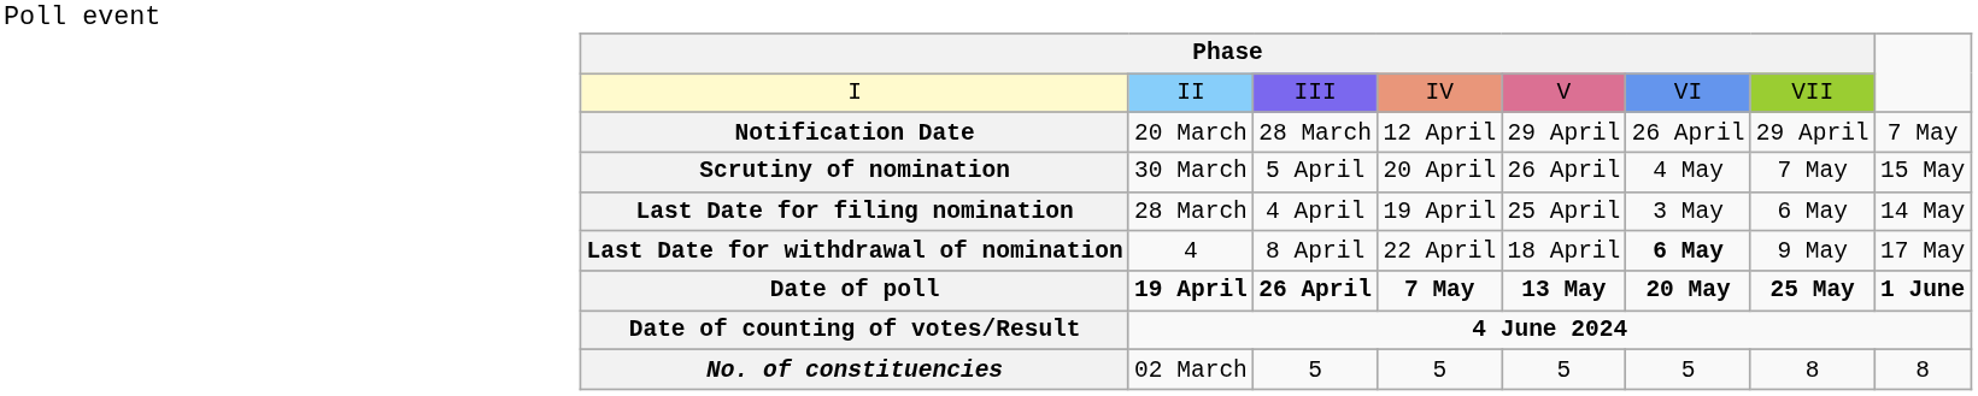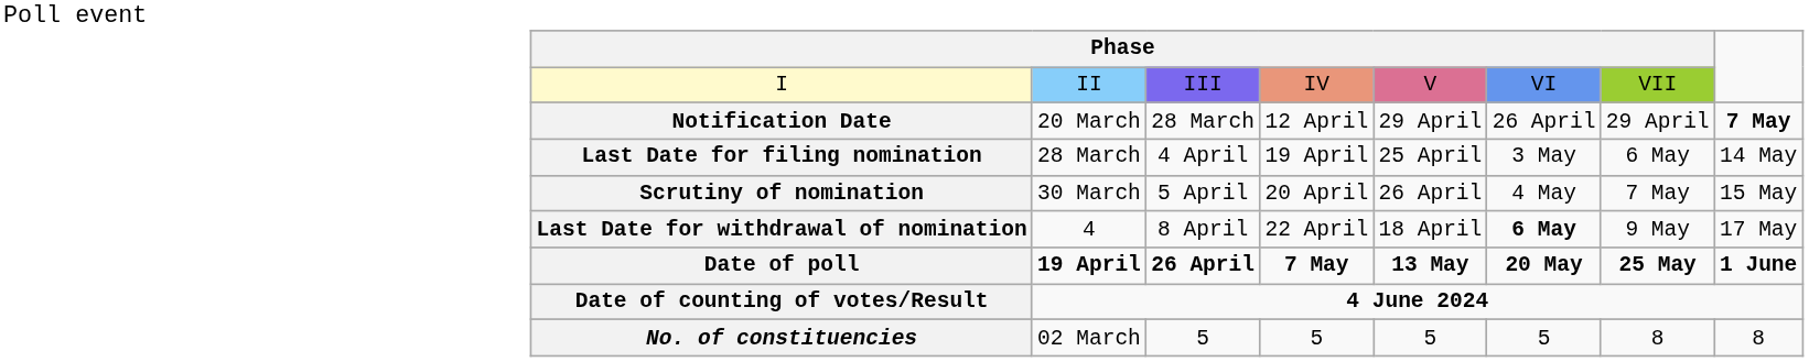Notification Date | column 8: normal -> bold
rows swapped: Last Date for filing nomination <-> Scrutiny of nomination
